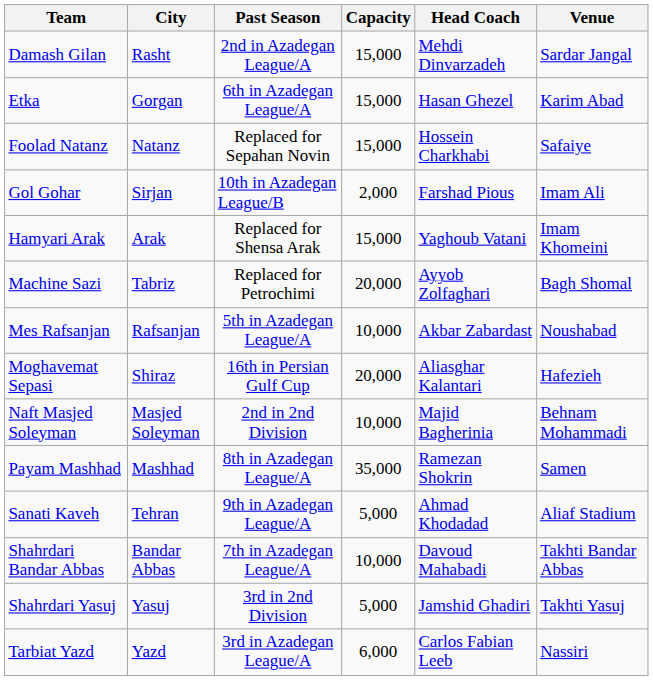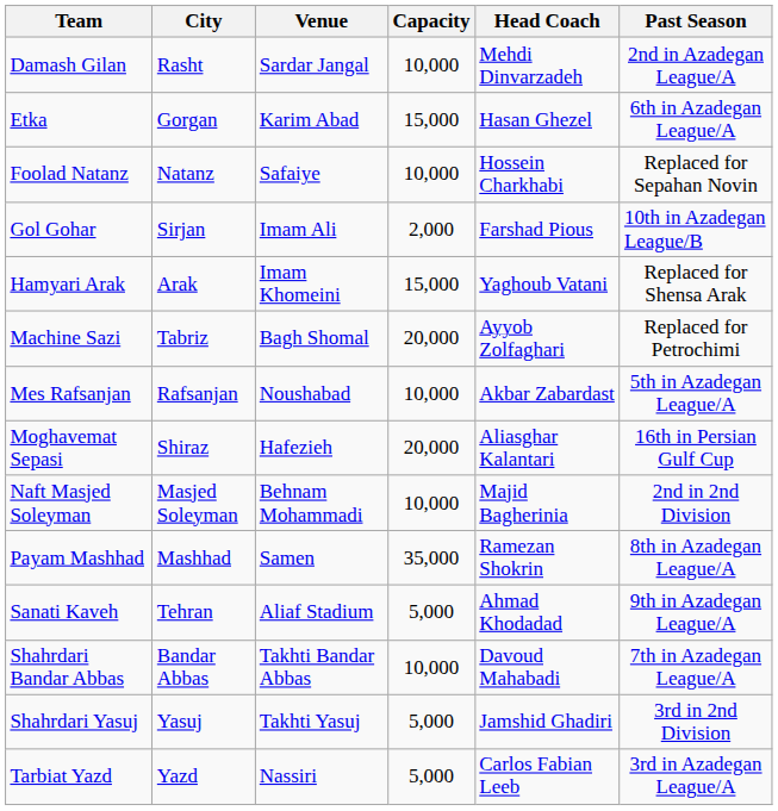columns swapped: Venue <-> Past Season
Damash Gilan | Capacity: 15,000 -> 10,000
Foolad Natanz | Capacity: 15,000 -> 10,000
Tarbiat Yazd | Capacity: 6,000 -> 5,000
